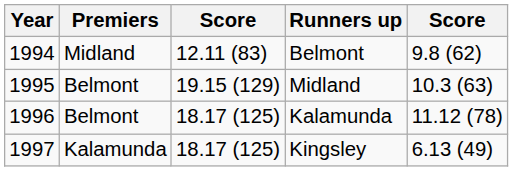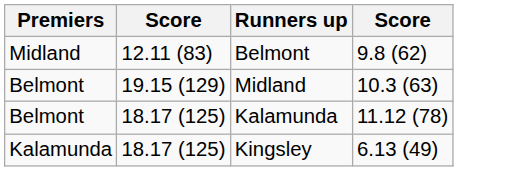- column: Year | 1994 | 1995 | 1996 | 1997
